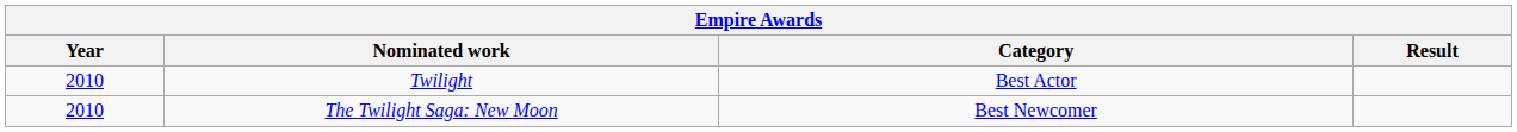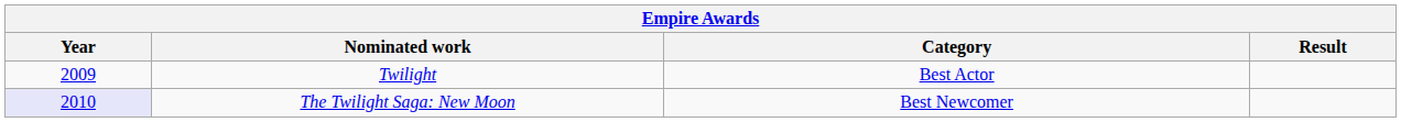Twilight | Year: 2010 -> 2009
The Twilight Saga: New Moon | Year: no background -> lavender background
